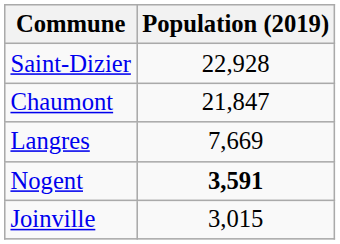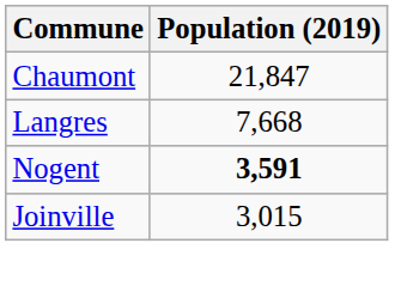- row: Saint-Dizier | 22,928
Langres | Population (2019): 7,669 -> 7,668
